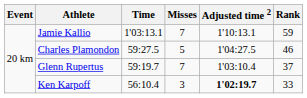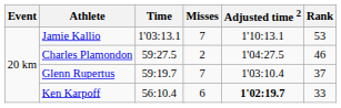Jamie Kallio | Rank: 59 -> 53
Charles Plamondon | Misses: 5 -> 2
Ken Karpoff | Misses: 3 -> 6
